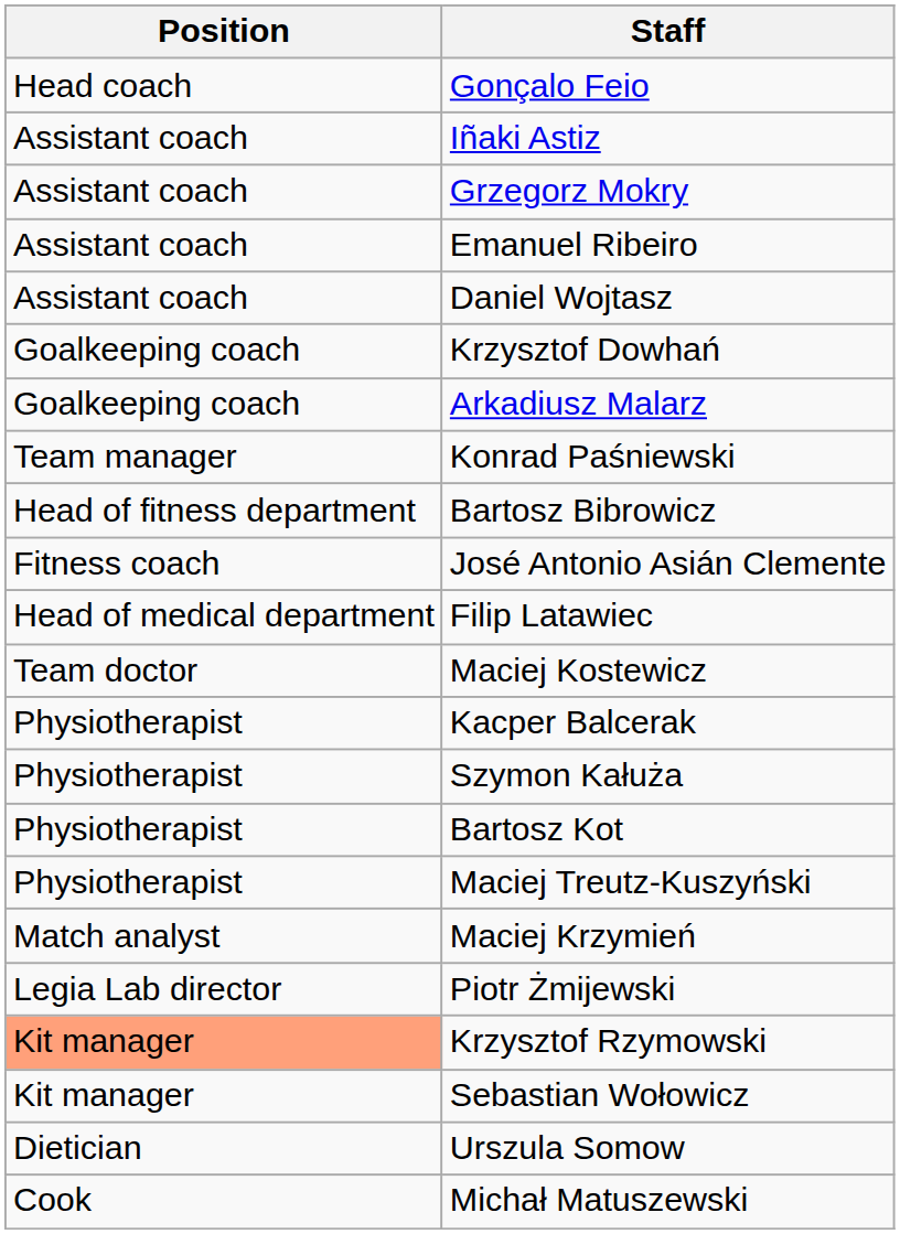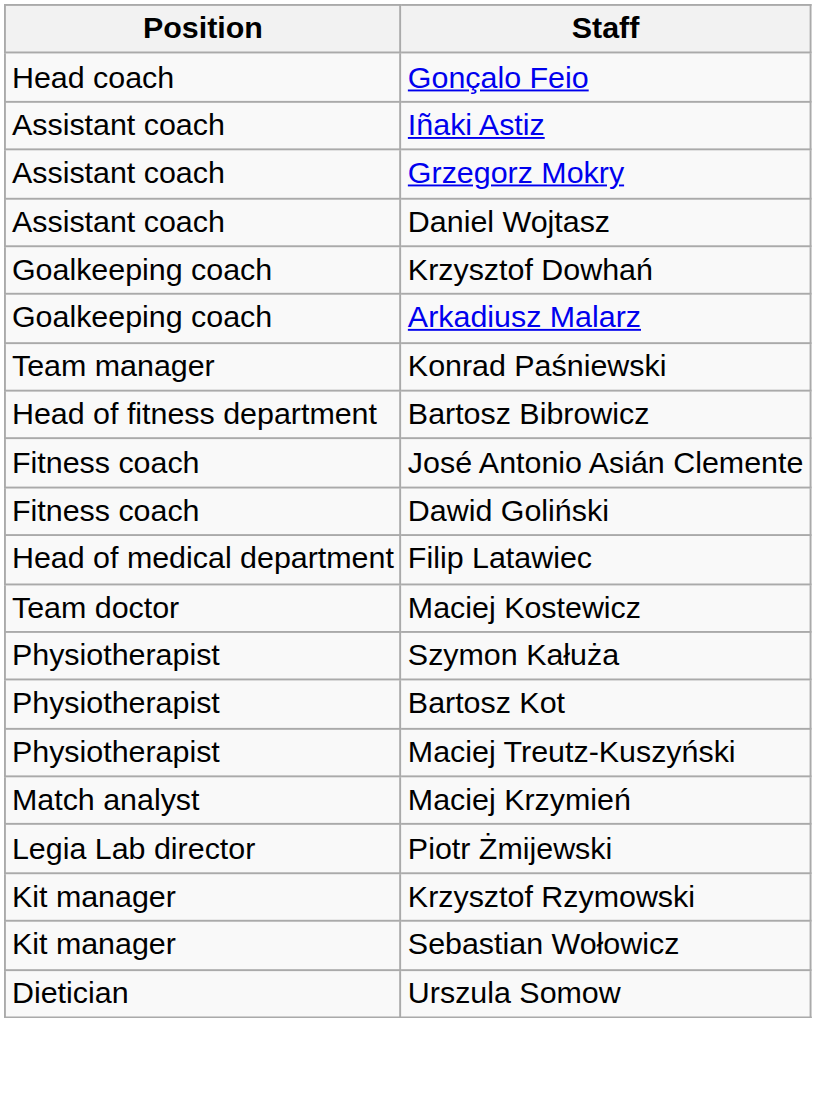- row: Assistant coach | Emanuel Ribeiro
+ row: Fitness coach | Dawid Goliński
- row: Physiotherapist | Kacper Balcerak
Krzysztof Rzymowski | Position: lightsalmon background -> no background
- row: Cook | Michał Matuszewski
